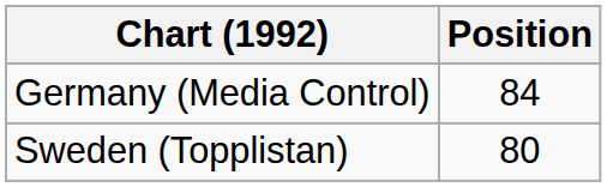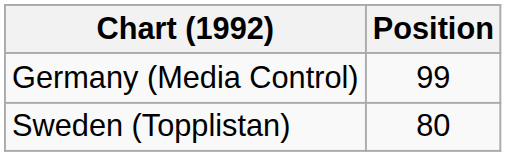Germany (Media Control) | Position: 84 -> 99
